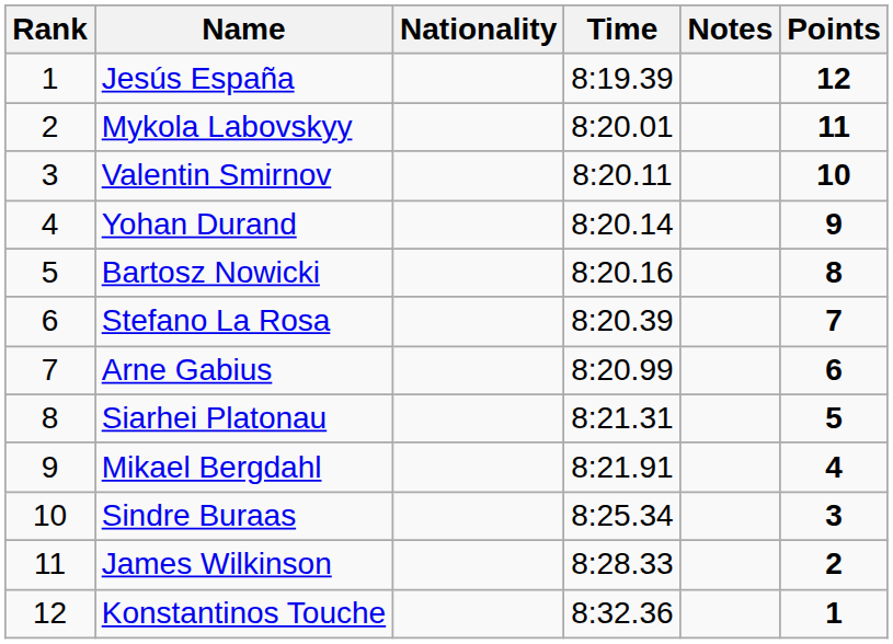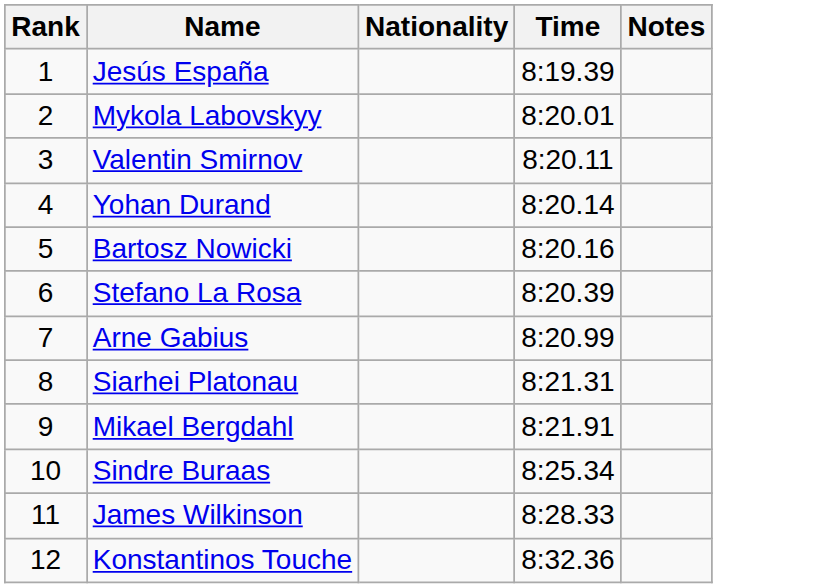- column: Points | 12 | 11 | 10 | 9 | 8 | 7 | 6 | 5 | 4 | 3 | 2 | 1
